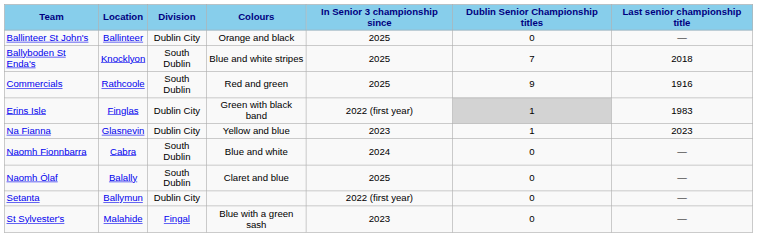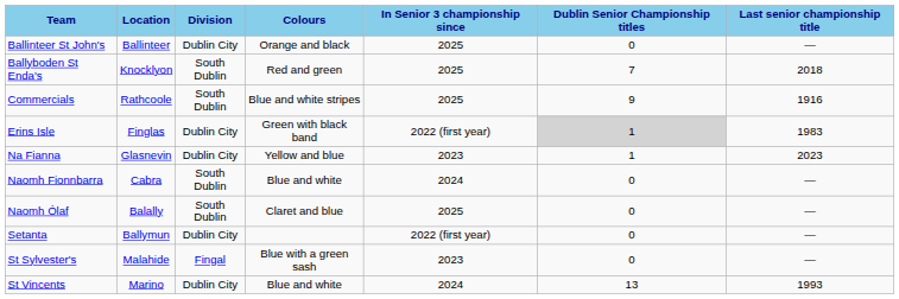Ballyboden St Enda's | Colours: Blue and white stripes -> Red and green
Commercials | Colours: Red and green -> Blue and white stripes
+ row: St Vincents | Marino | Dublin City | Blue and white | 2024 | 13 | 1993
